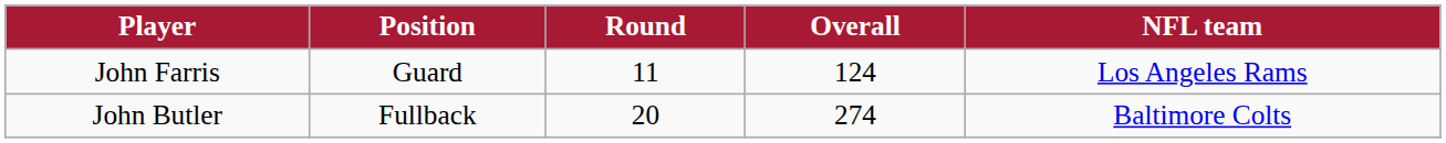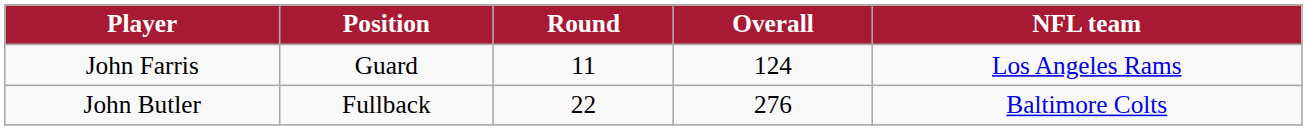John Butler | Round: 20 -> 22
John Butler | Overall: 274 -> 276
